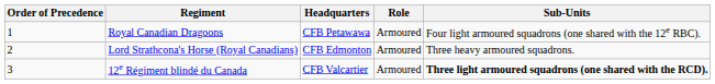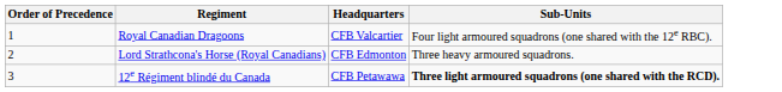- column: Role | Armoured | Armoured | Armoured
Royal Canadian Dragoons | Headquarters: CFB Petawawa -> CFB Valcartier
12e Régiment blindé du Canada | Headquarters: CFB Valcartier -> CFB Petawawa
